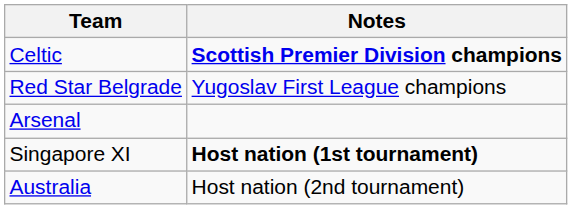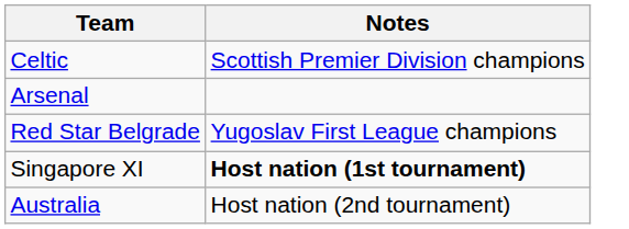Celtic | Notes: bold -> normal
rows swapped: Red Star Belgrade <-> Arsenal
